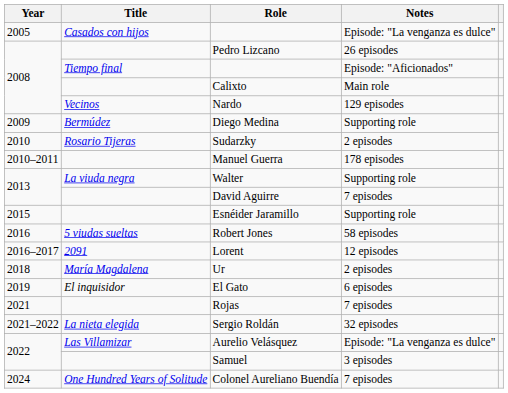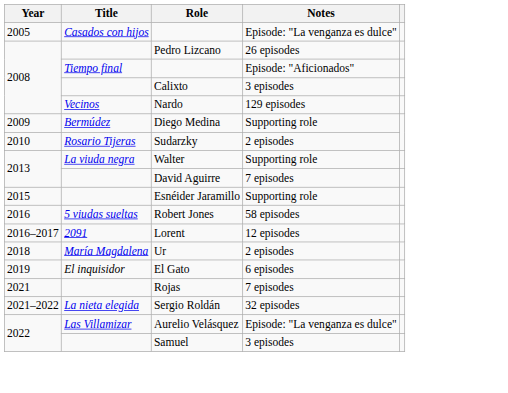Calixto | Notes: Main role -> 3 episodes
- row: 2010–2011 | Manuel Guerra | 178 episodes
- row: 2024 | One Hundred Years of Solitude | Colonel Aureliano Buendía | 7 episodes
